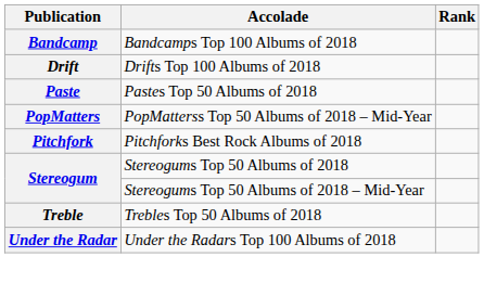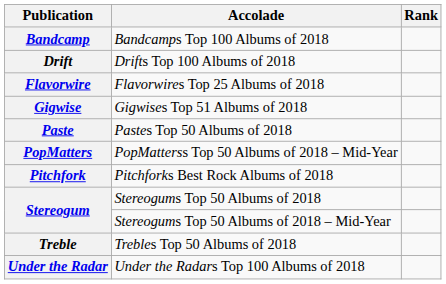+ row: Flavorwire | Flavorwires Top 25 Albums of 2018
+ row: Gigwise | Gigwises Top 51 Albums of 2018
